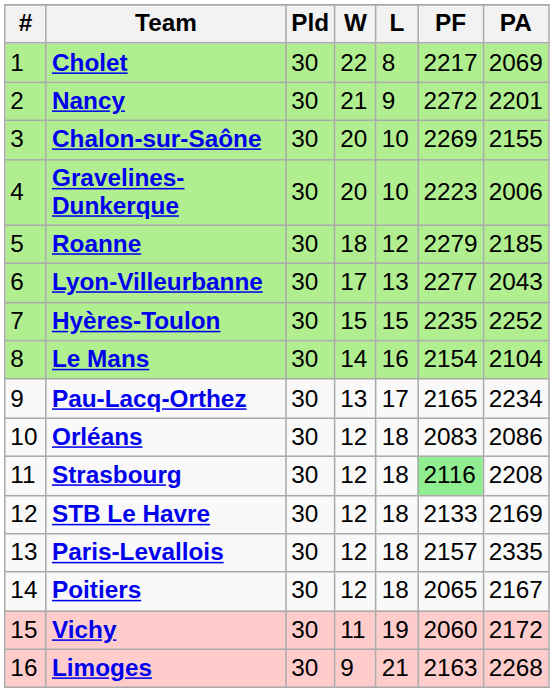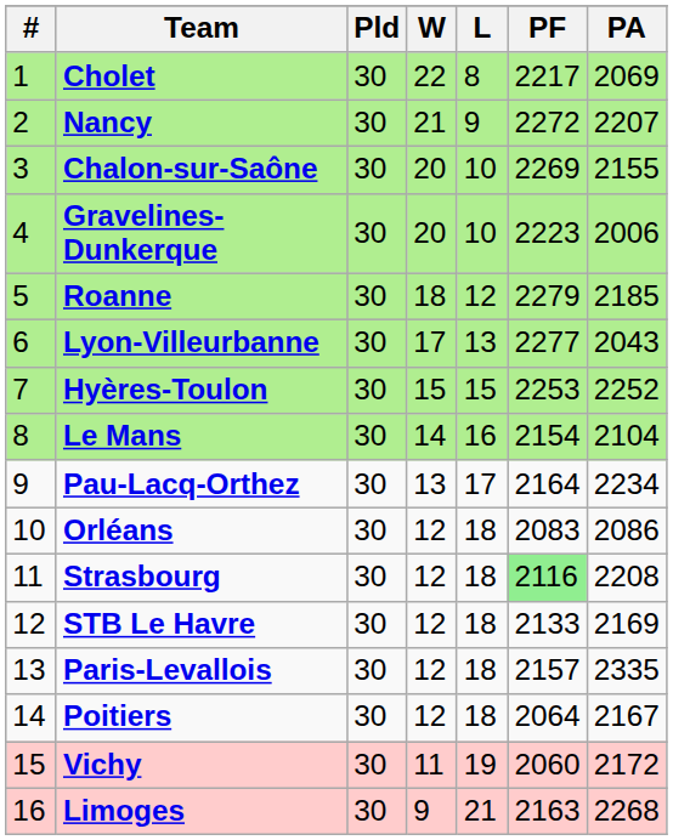Nancy | PA: 2201 -> 2207
Hyères-Toulon | PF: 2235 -> 2253
Pau-Lacq-Orthez | PF: 2165 -> 2164
Poitiers | PF: 2065 -> 2064
